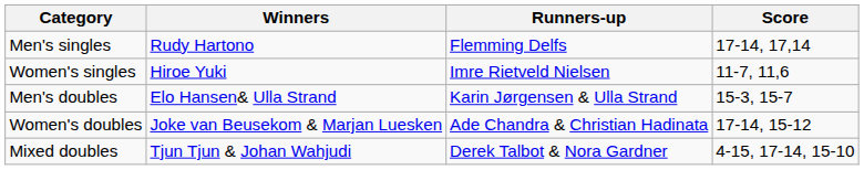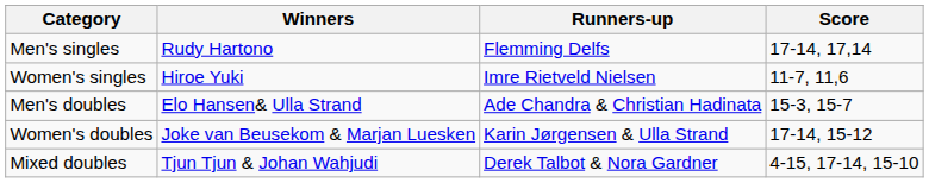Men's doubles | Runners-up: Karin Jørgensen & Ulla Strand -> Ade Chandra & Christian Hadinata
Women's doubles | Runners-up: Ade Chandra & Christian Hadinata -> Karin Jørgensen & Ulla Strand
